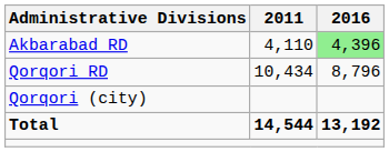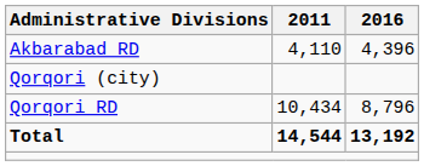Akbarabad RD | 2016: lightgreen background -> no background
rows swapped: Qorqori RD <-> Qorqori (city)
